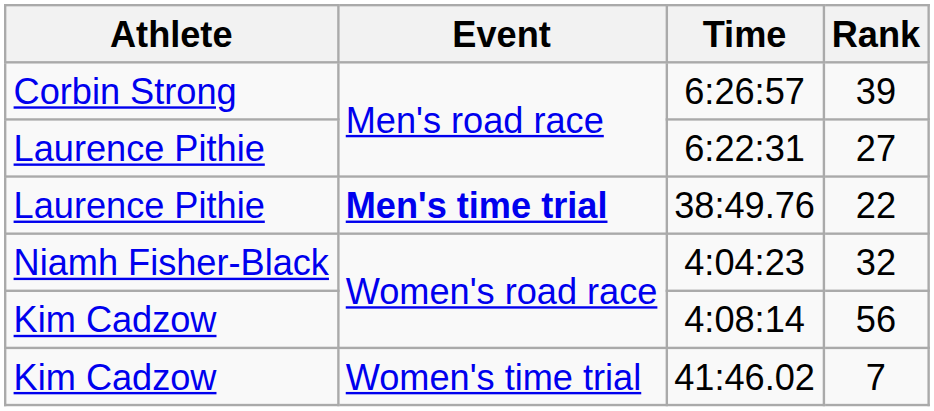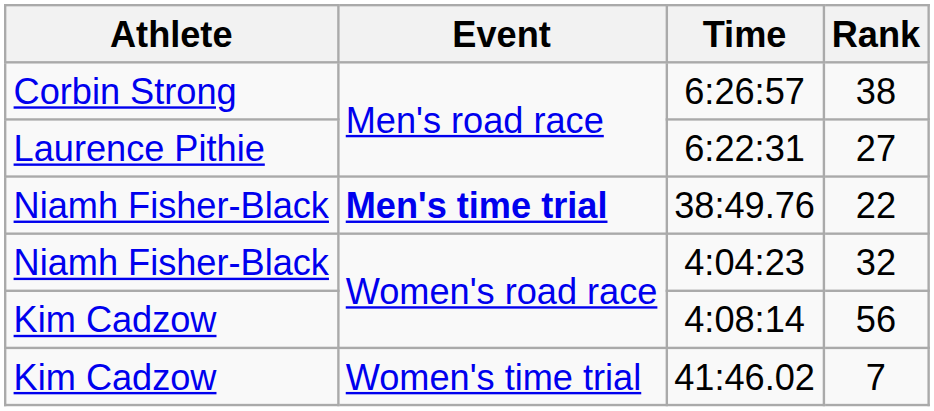6:26:57 | Rank: 39 -> 38
38:49.76 | Athlete: Laurence Pithie -> Niamh Fisher-Black
